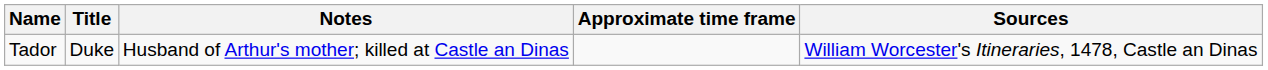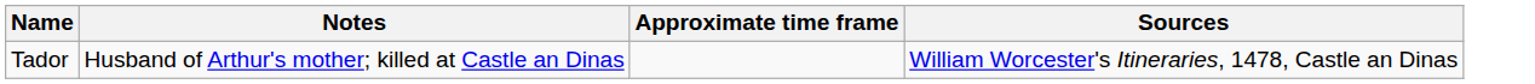- column: Title | Duke
